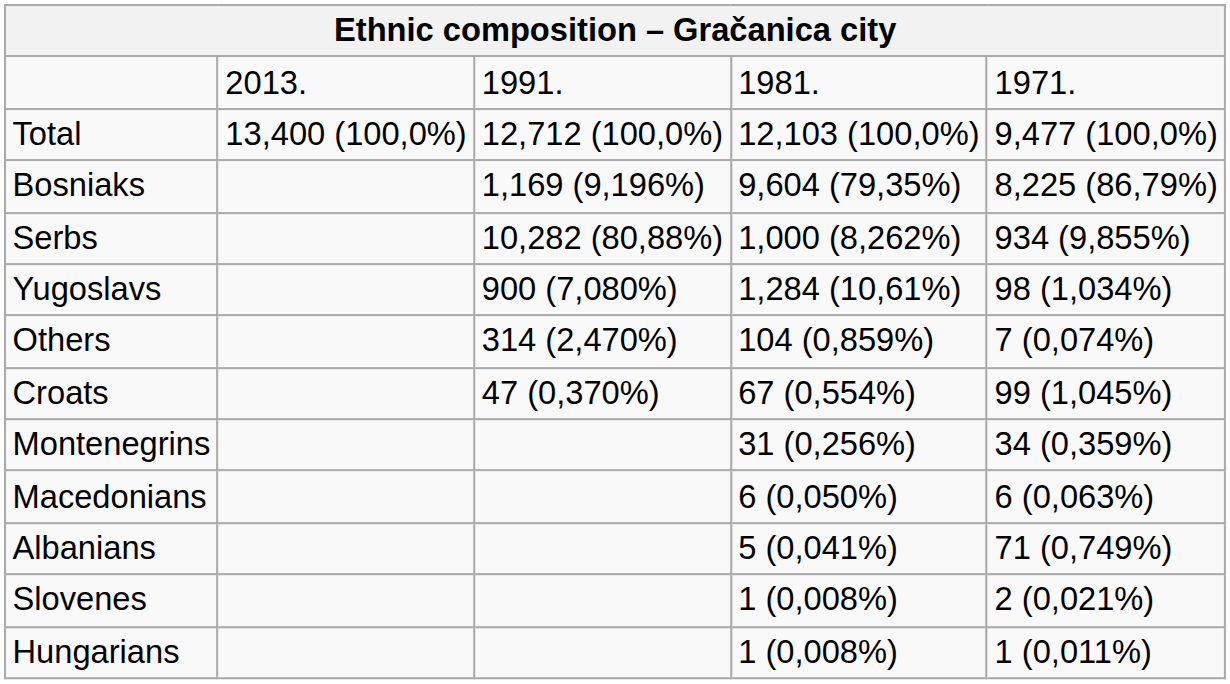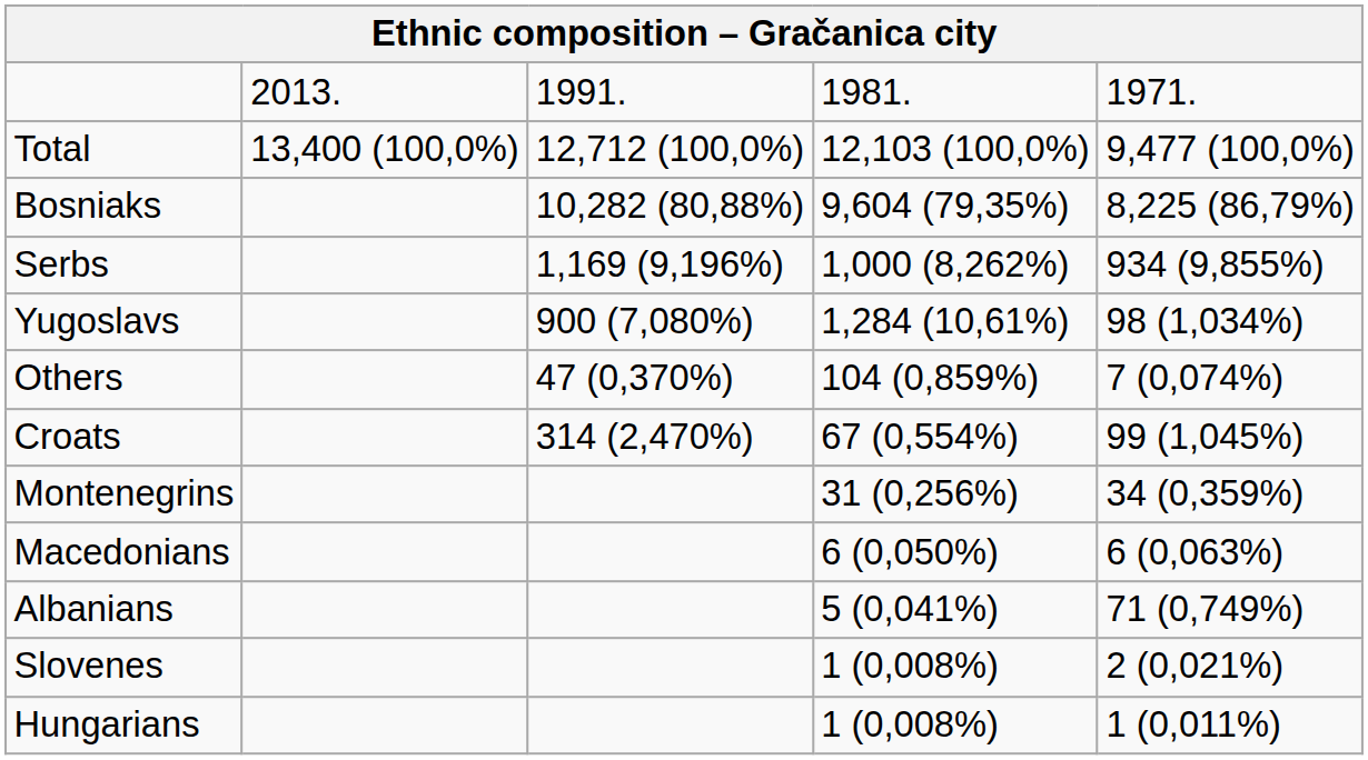Bosniaks | column 3: 1,169 (9,196%) -> 10,282 (80,88%)
Serbs | column 3: 10,282 (80,88%) -> 1,169 (9,196%)
Others | column 3: 314 (2,470%) -> 47 (0,370%)
Croats | column 3: 47 (0,370%) -> 314 (2,470%)
